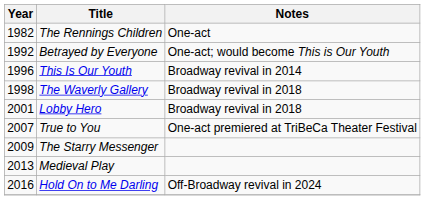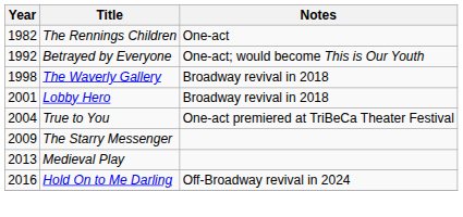- row: 1996 | This Is Our Youth | Broadway revival in 2014
True to You | Year: 2007 -> 2004
